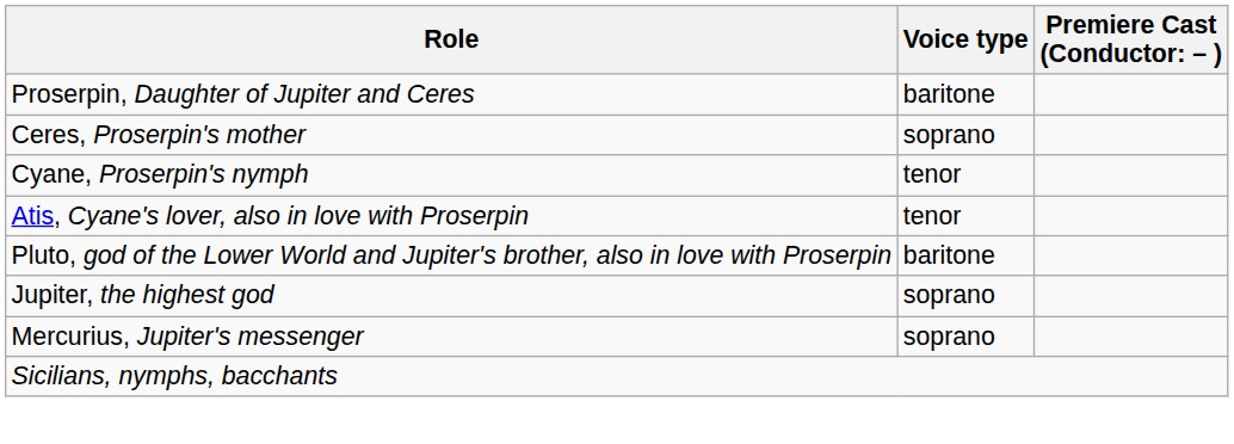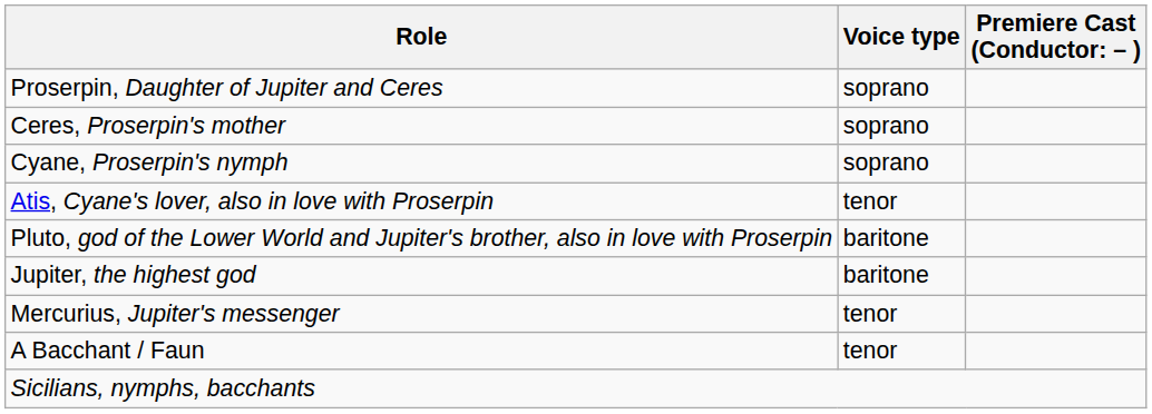Proserpin, Daughter of Jupiter and Ceres | Voice type: baritone -> soprano
Cyane, Proserpin's nymph | Voice type: tenor -> soprano
Jupiter, the highest god | Voice type: soprano -> baritone
Mercurius, Jupiter's messenger | Voice type: soprano -> tenor
+ row: A Bacchant / Faun | tenor
